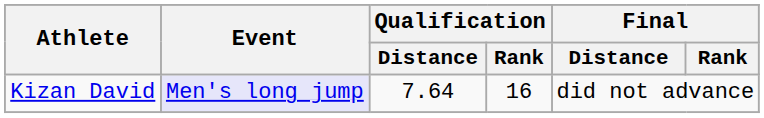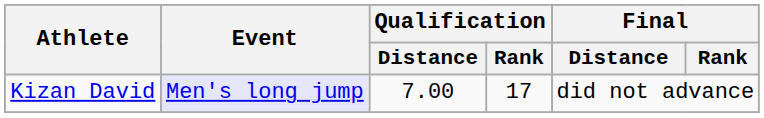Kizan David | Qualification / Distance: 7.64 -> 7.00
Kizan David | Qualification / Rank: 16 -> 17
